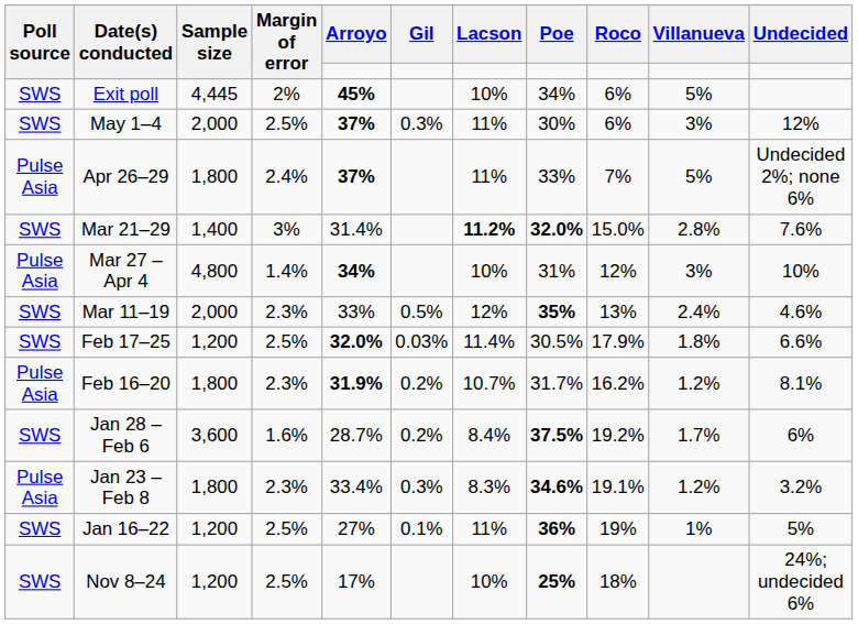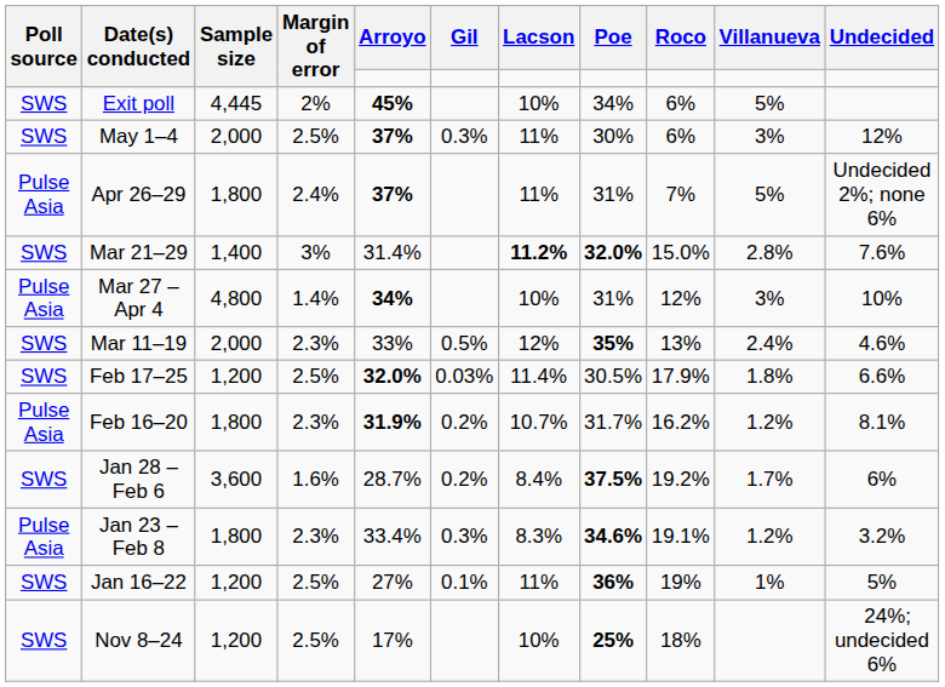Apr 26–29 | Poe: 33% -> 31%
